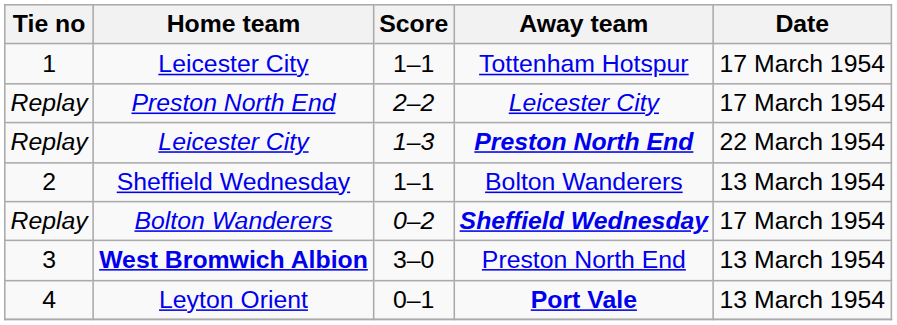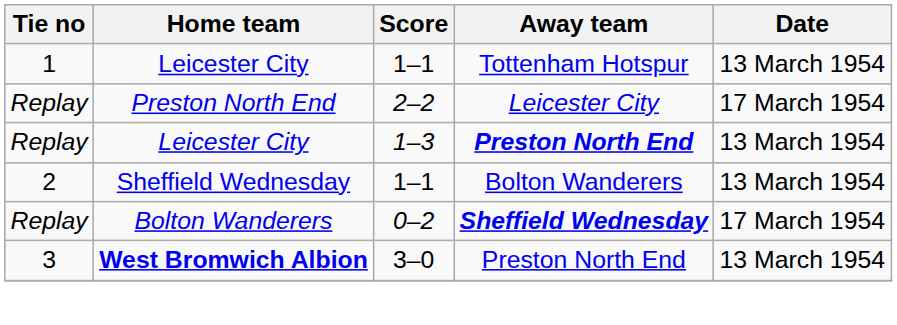Leicester City / 1–1 | Date: 17 March 1954 -> 13 March 1954
Leicester City / 1–3 | Date: 22 March 1954 -> 13 March 1954
- row: 4 | Leyton Orient | 0–1 | Port Vale | 13 March 1954
